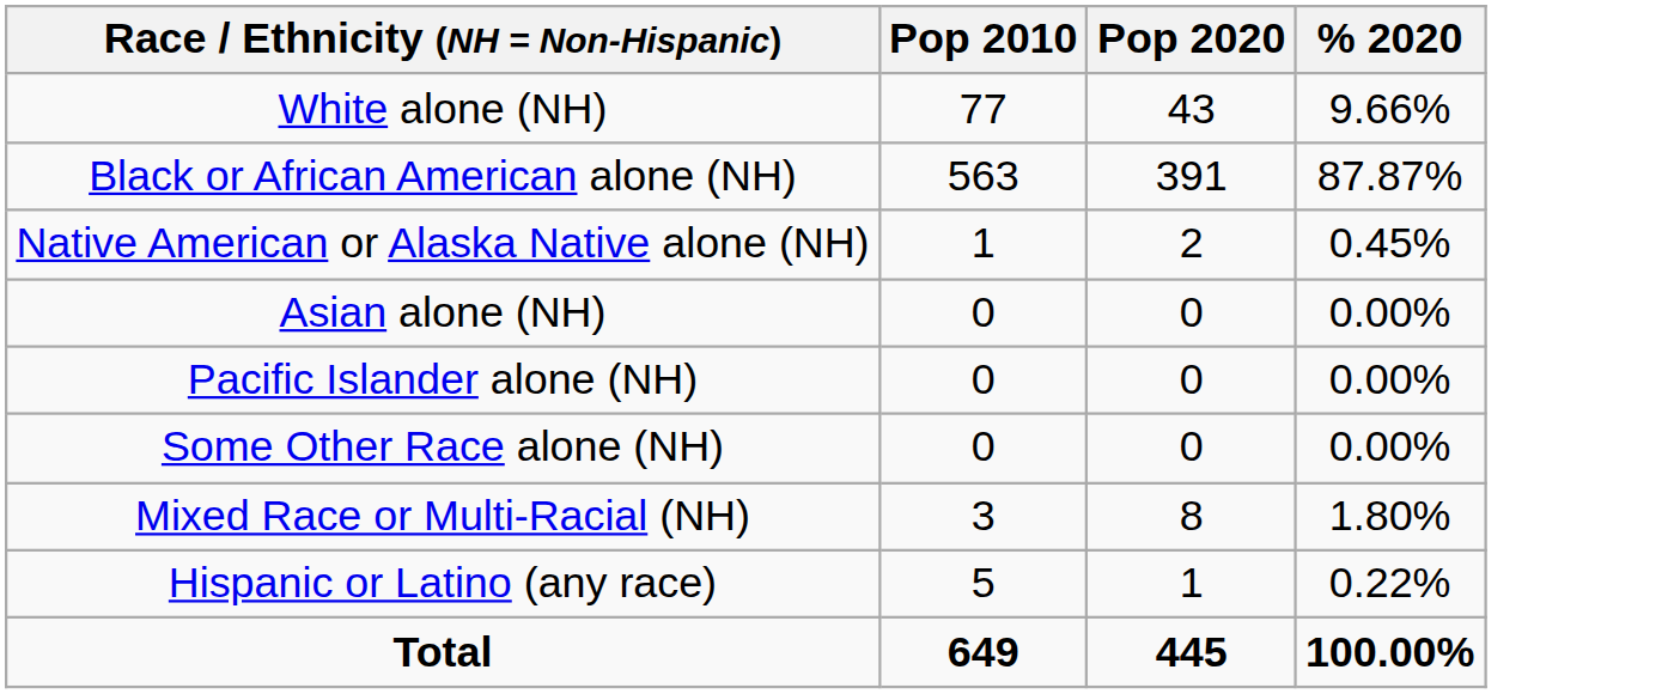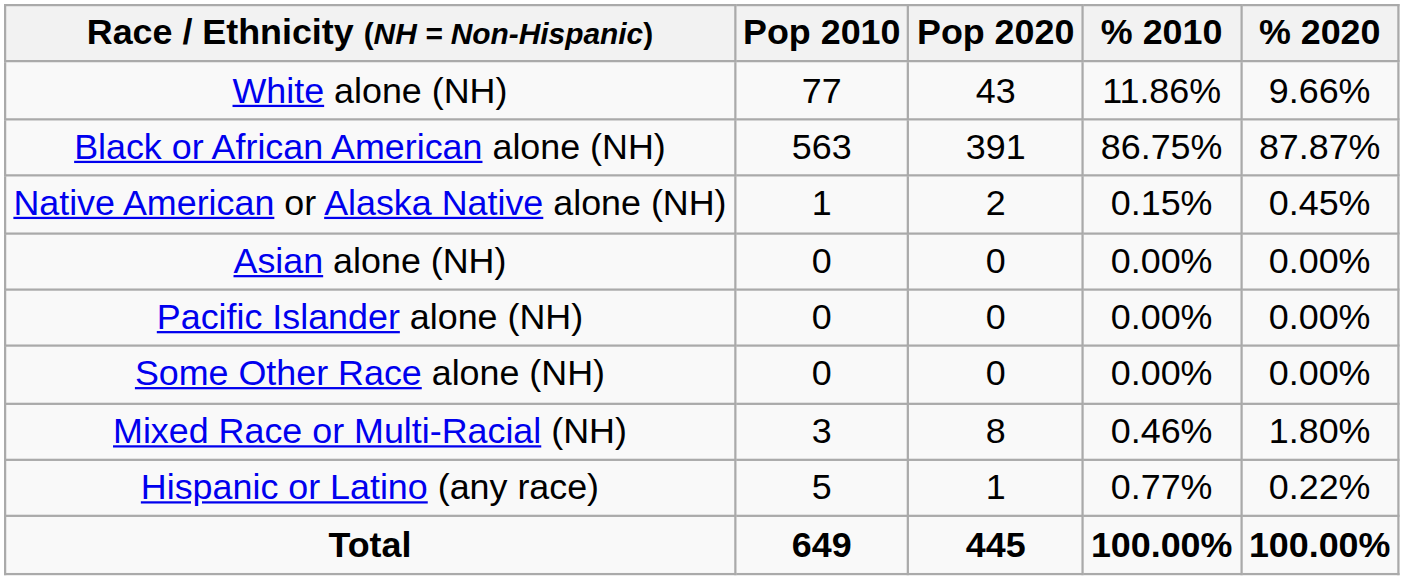+ column: % 2010 | 11.86% | 86.75% | 0.15% | 0.00% | 0.00% | 0.00% | 0.46% | 0.77% | 100.00%
